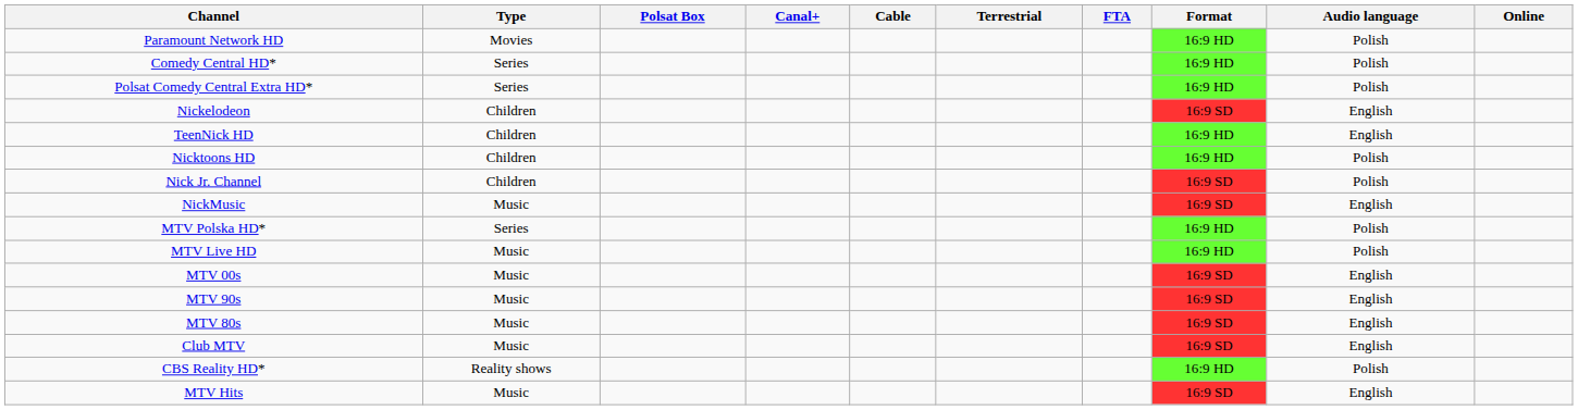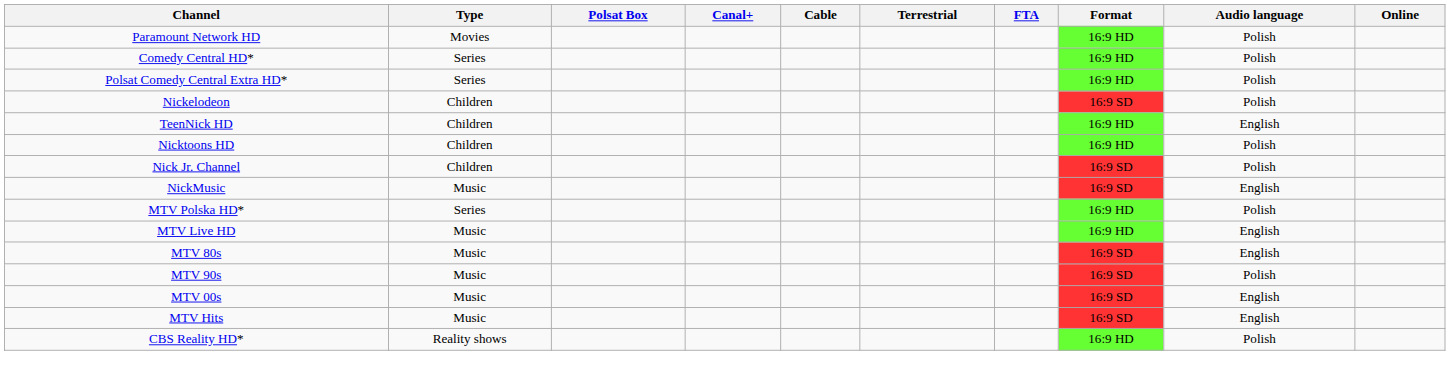Nickelodeon | Audio language: English -> Polish
MTV Live HD | Audio language: Polish -> English
rows swapped: MTV 80s <-> MTV 00s
MTV 90s | Audio language: English -> Polish
- row: Club MTV | Music | 16:9 SD | English
rows swapped: MTV Hits <-> CBS Reality HD*
